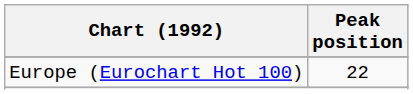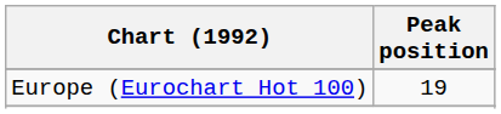Europe (Eurochart Hot 100) | Peak position: 22 -> 19
